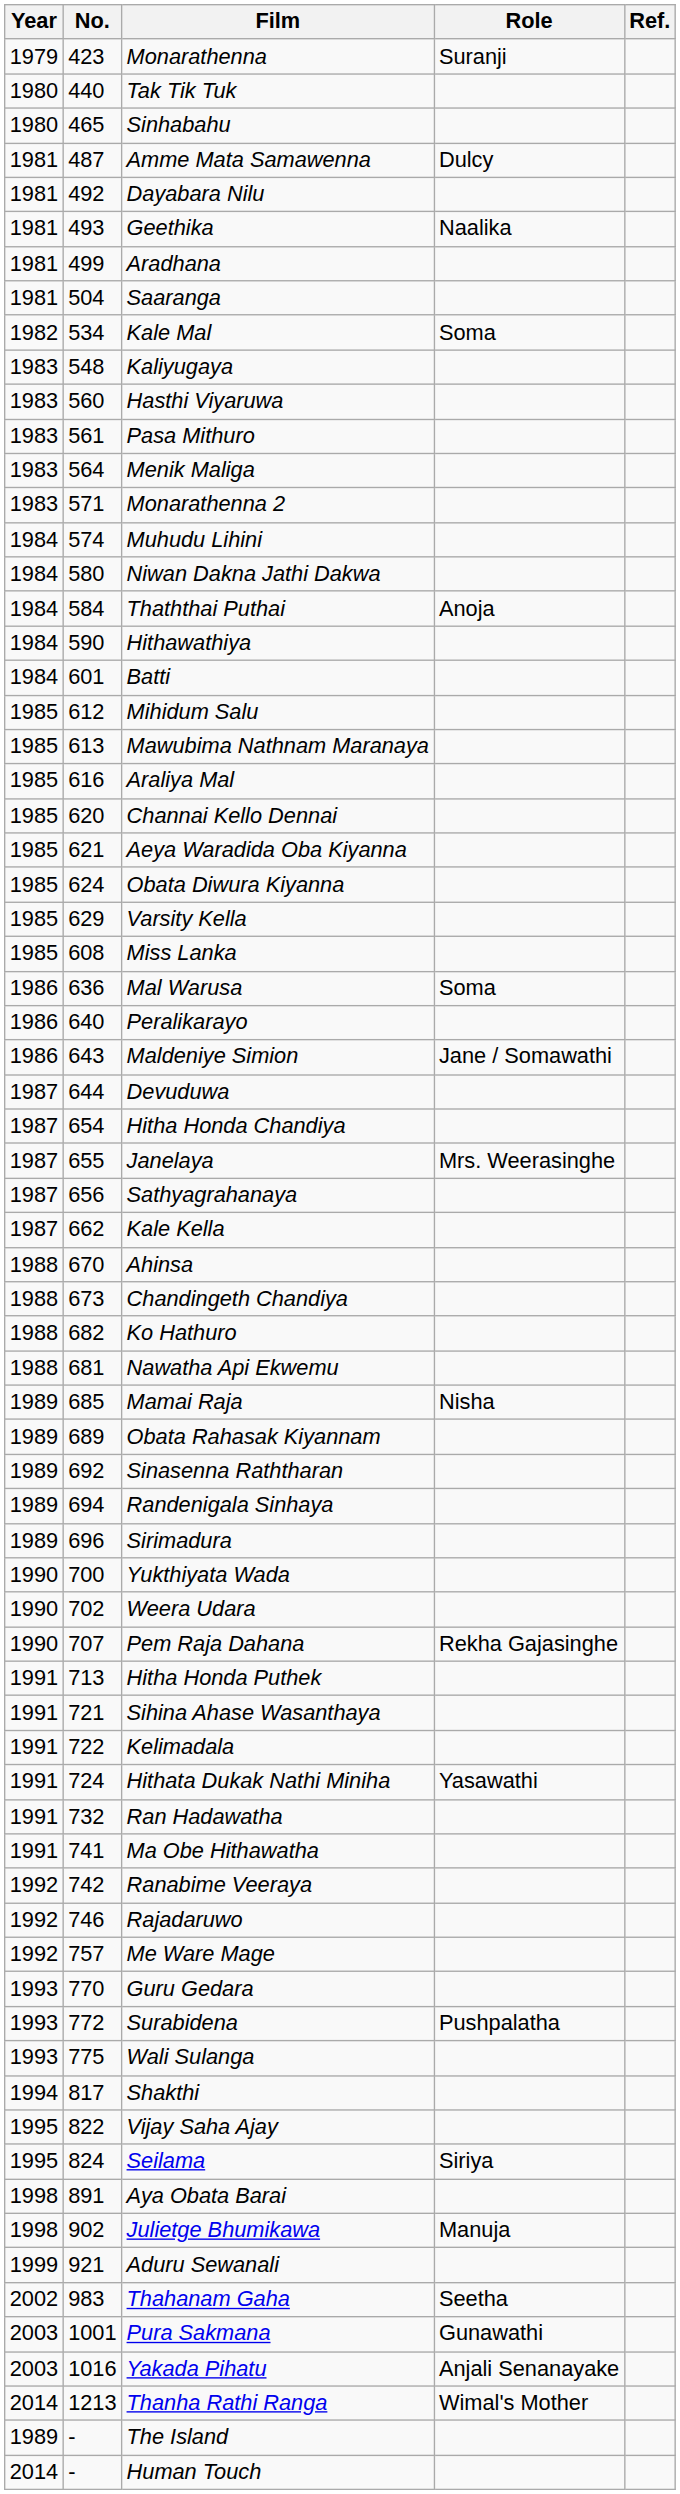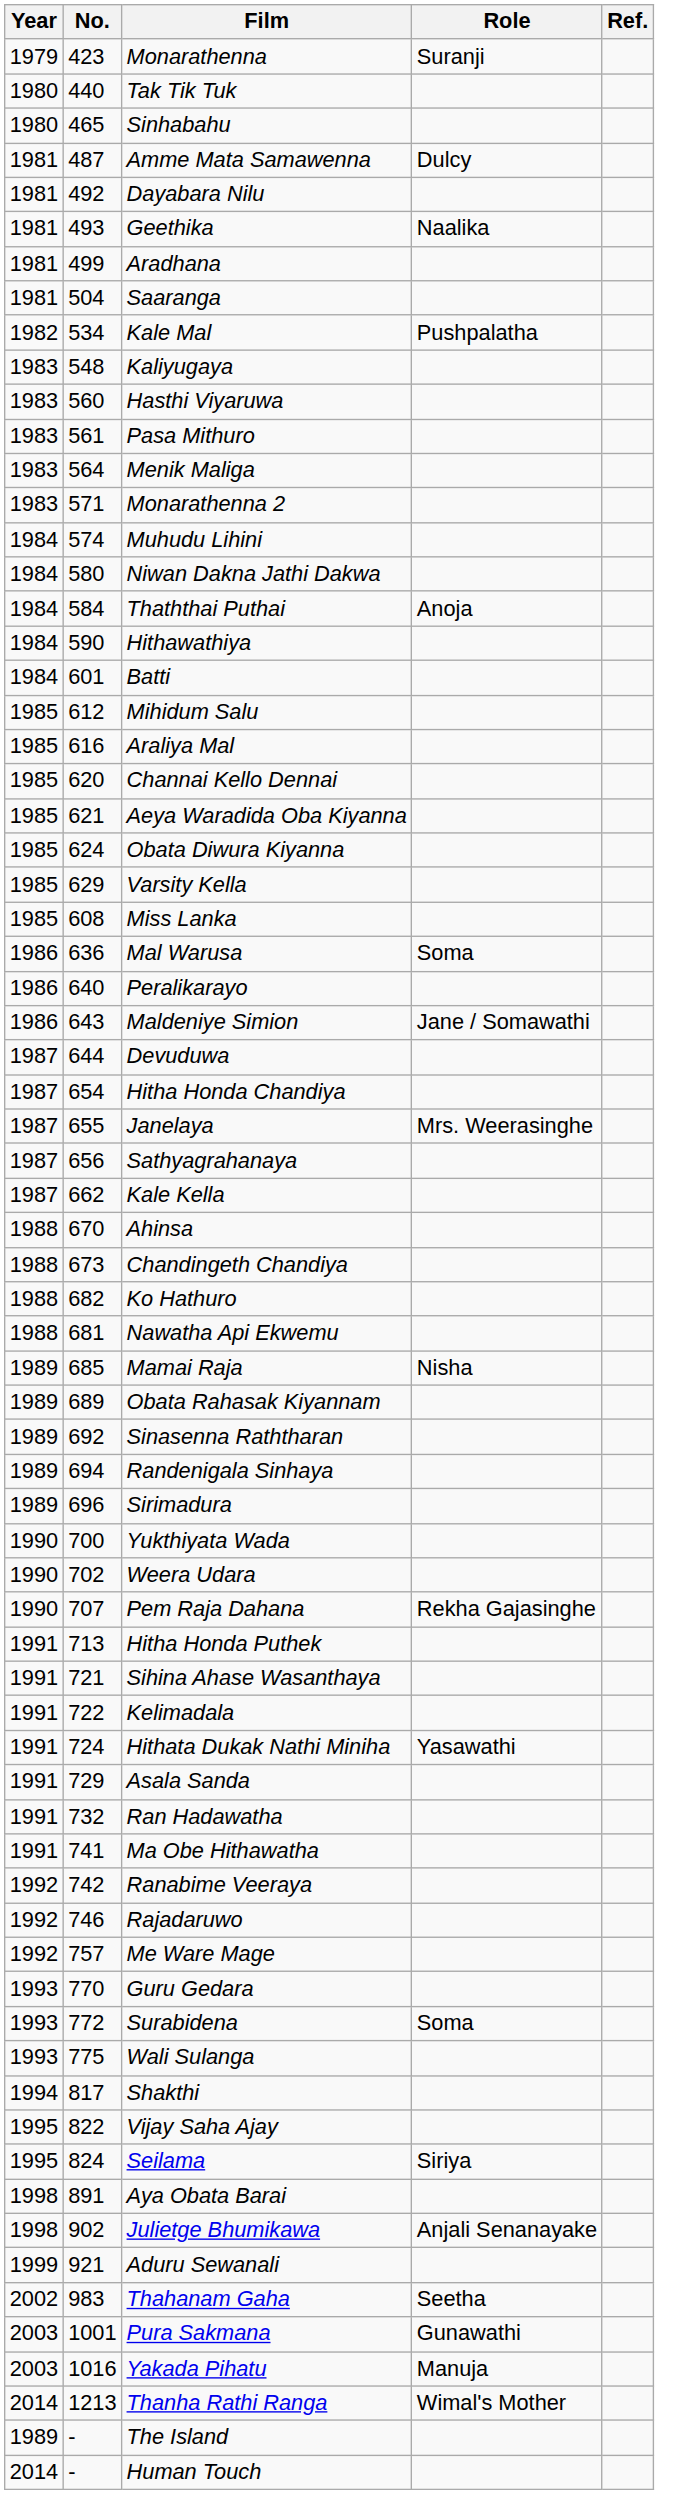Kale Mal | Role: Soma -> Pushpalatha
- row: 1985 | 613 | Mawubima Nathnam Maranaya
+ row: 1991 | 729 | Asala Sanda
Surabidena | Role: Pushpalatha -> Soma
Julietge Bhumikawa | Role: Manuja -> Anjali Senanayake
Yakada Pihatu | Role: Anjali Senanayake -> Manuja
